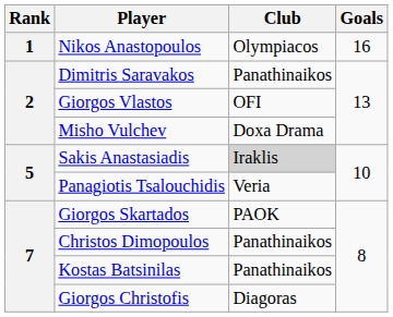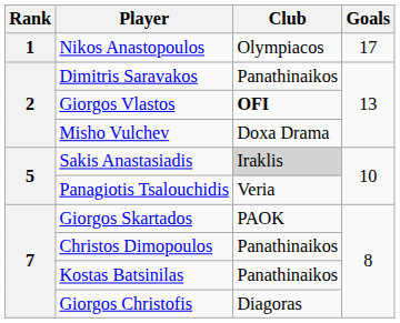Nikos Anastopoulos | Goals: 16 -> 17
Giorgos Vlastos | Club: normal -> bold
